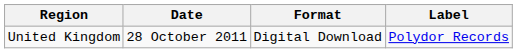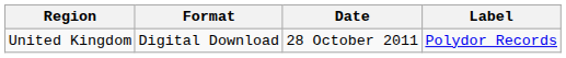columns swapped: Date <-> Format
